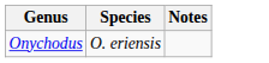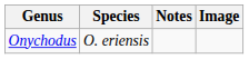+ column: Image
